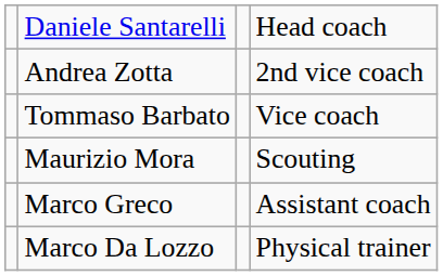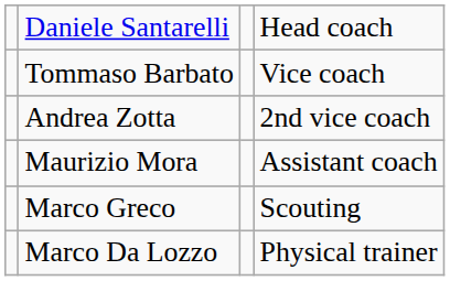rows swapped: Tommaso Barbato <-> Andrea Zotta
Maurizio Mora | column 4: Scouting -> Assistant coach
Marco Greco | column 4: Assistant coach -> Scouting
